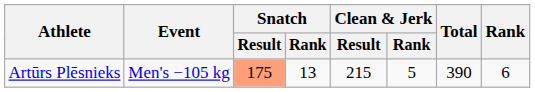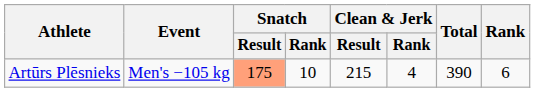Artūrs Plēsnieks | Snatch / Rank: 13 -> 10
Artūrs Plēsnieks | Clean & Jerk / Rank: 5 -> 4
